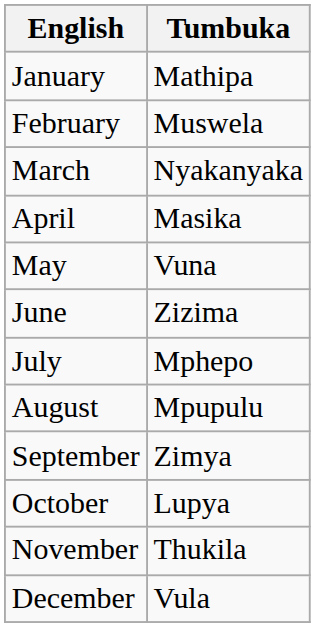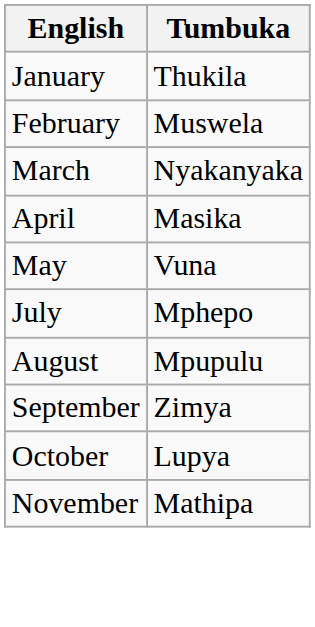January | Tumbuka: Mathipa -> Thukila
- row: June | Zizima
November | Tumbuka: Thukila -> Mathipa
- row: December | Vula
